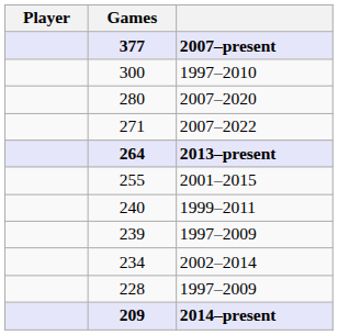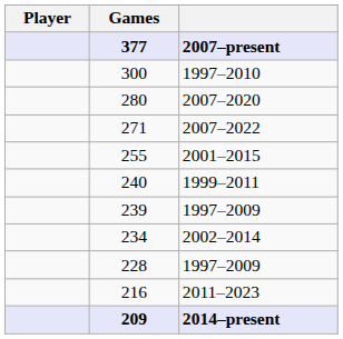- row: 264 | 2013–present
+ row: 216 | 2011–2023
